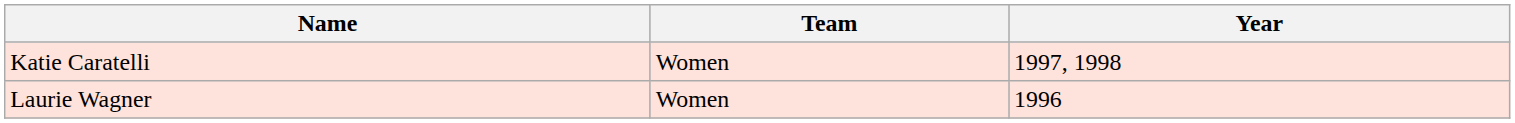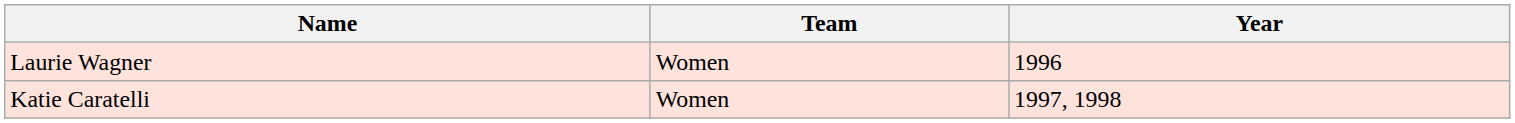rows swapped: Katie Caratelli <-> Laurie Wagner
